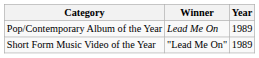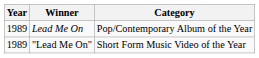columns swapped: Year <-> Category
